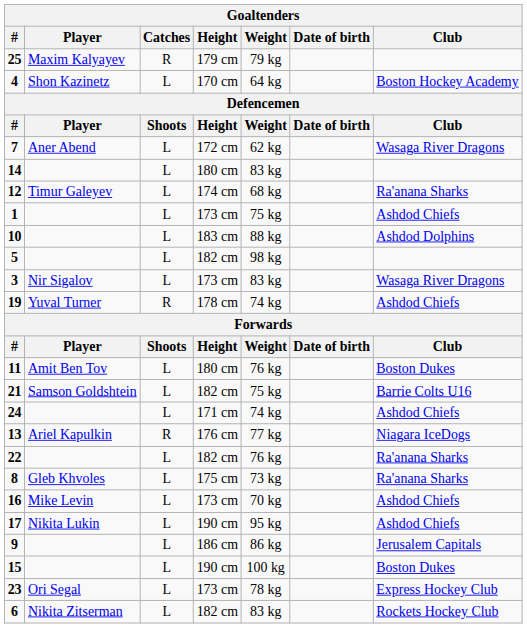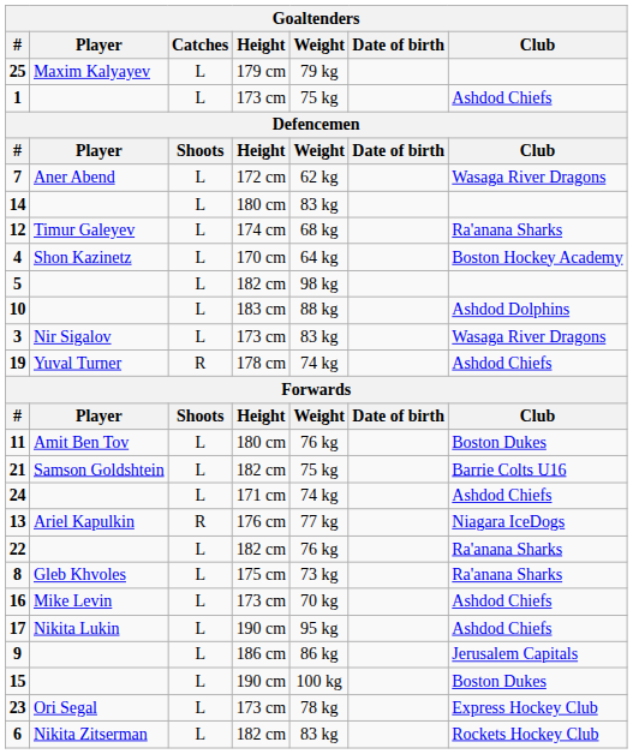25 | Catches: R -> L
rows swapped: 1 <-> 4
rows swapped: 5 <-> 10
